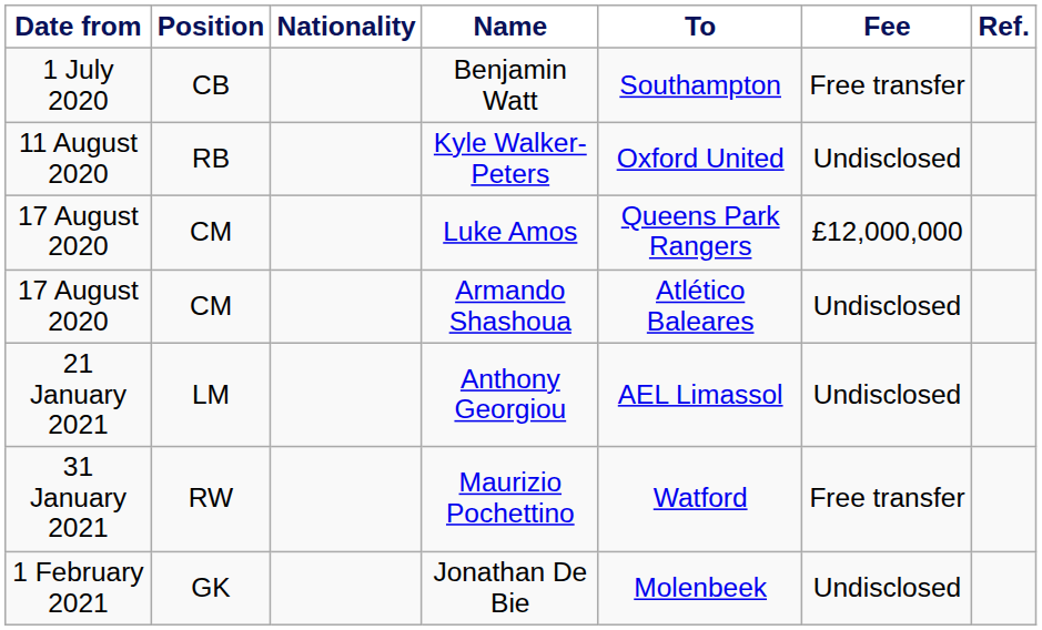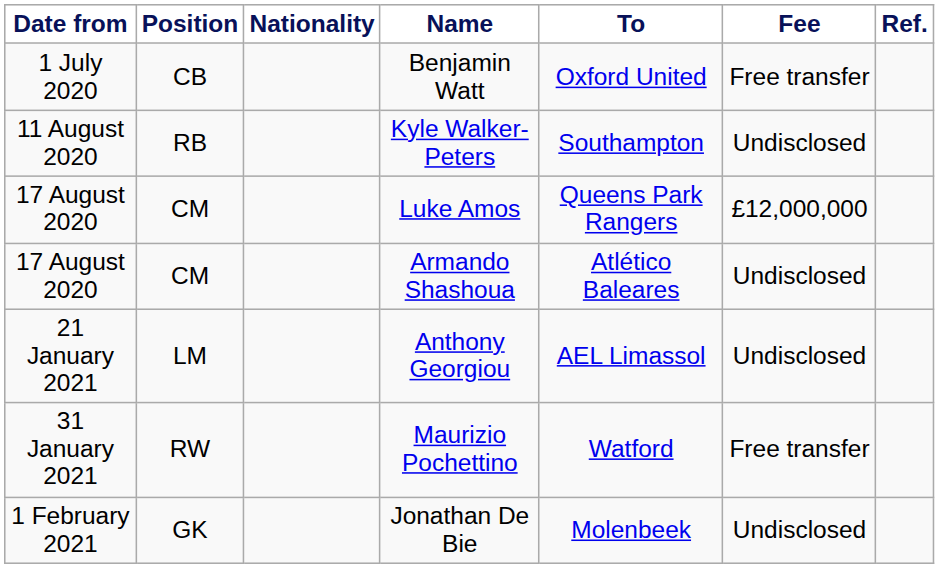Benjamin Watt | To: Southampton -> Oxford United
Kyle Walker-Peters | To: Oxford United -> Southampton
